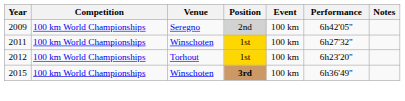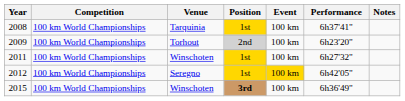+ row: 2008 | 100 km World Championships | Tarquinia | 1st | 100 km | 6h37'41"
2009 | Venue: Seregno -> Torhout
2009 | Performance: 6h42'05" -> 6h23'20"
2012 | Venue: Torhout -> Seregno
2012 | Event: no background -> gold background
2012 | Performance: 6h23'20" -> 6h42'05"
